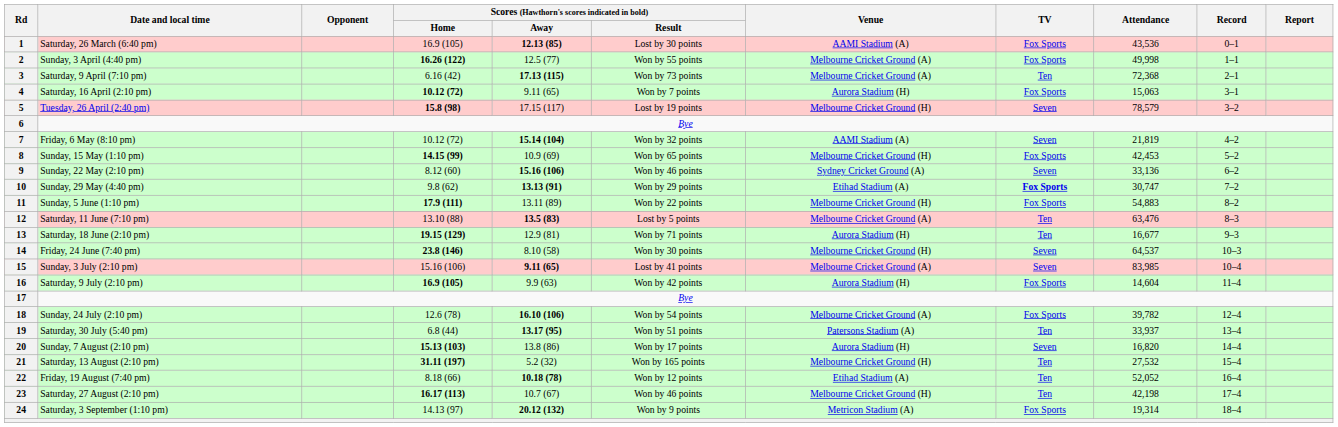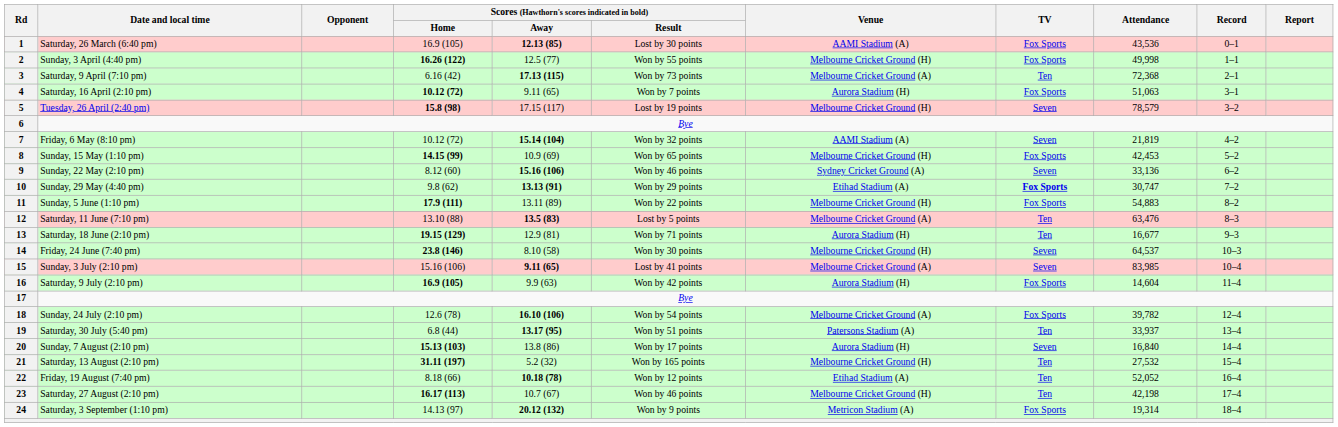2 | Venue: Melbourne Cricket Ground (A) -> Melbourne Cricket Ground (H)
4 | Attendance: 15,063 -> 51,063
20 | Attendance: 16,820 -> 16,840
